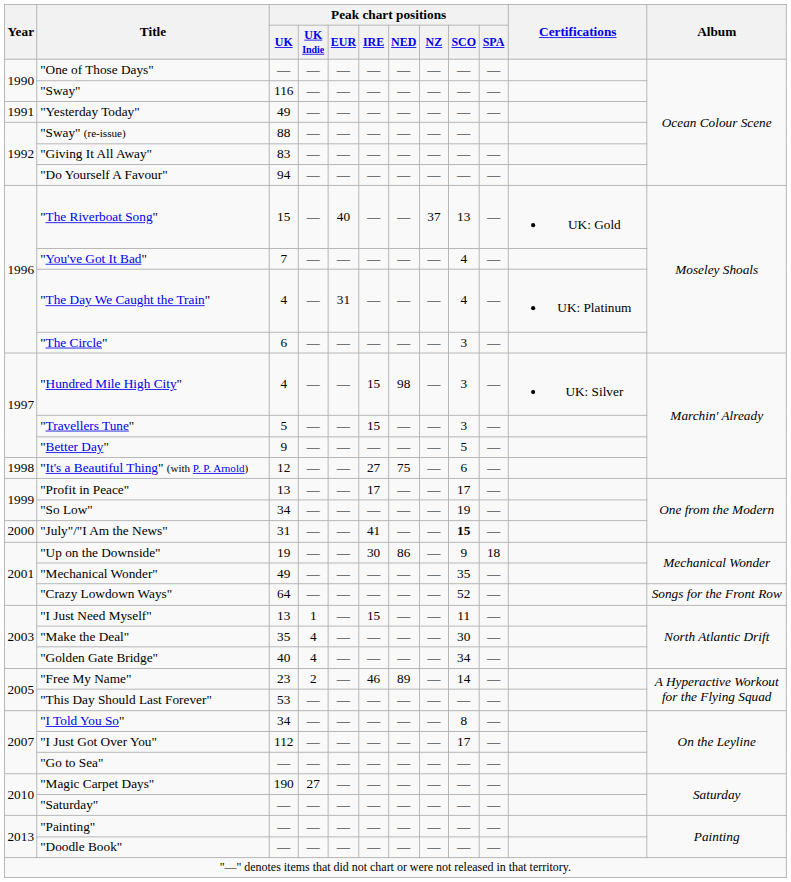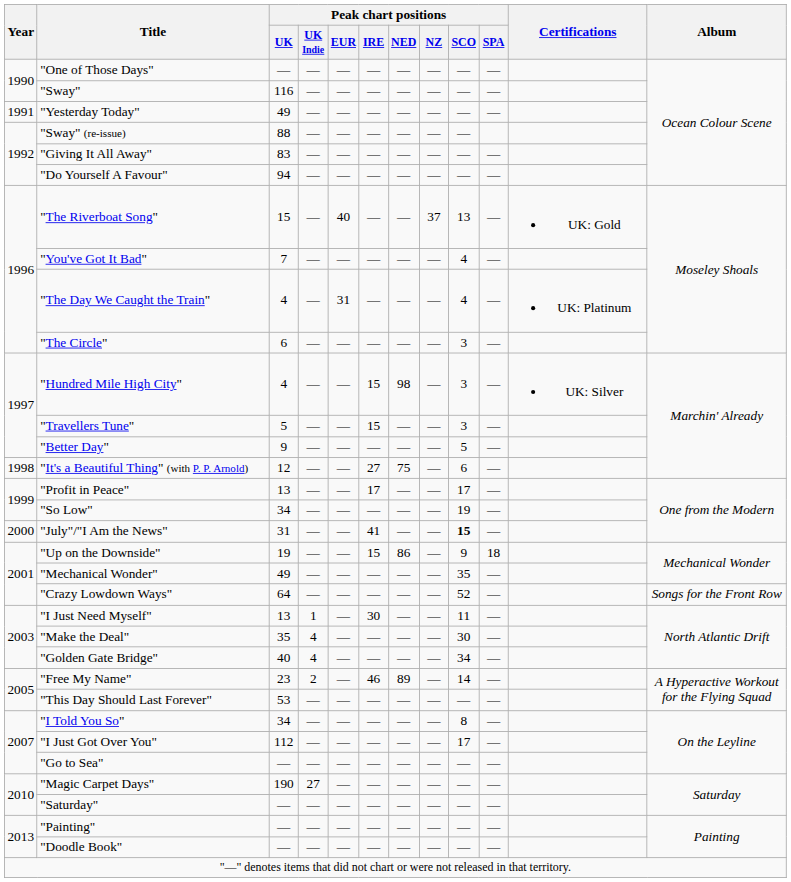"Up on the Downside" | Peak chart positions / IRE: 30 -> 15
"I Just Need Myself" | Peak chart positions / IRE: 15 -> 30
